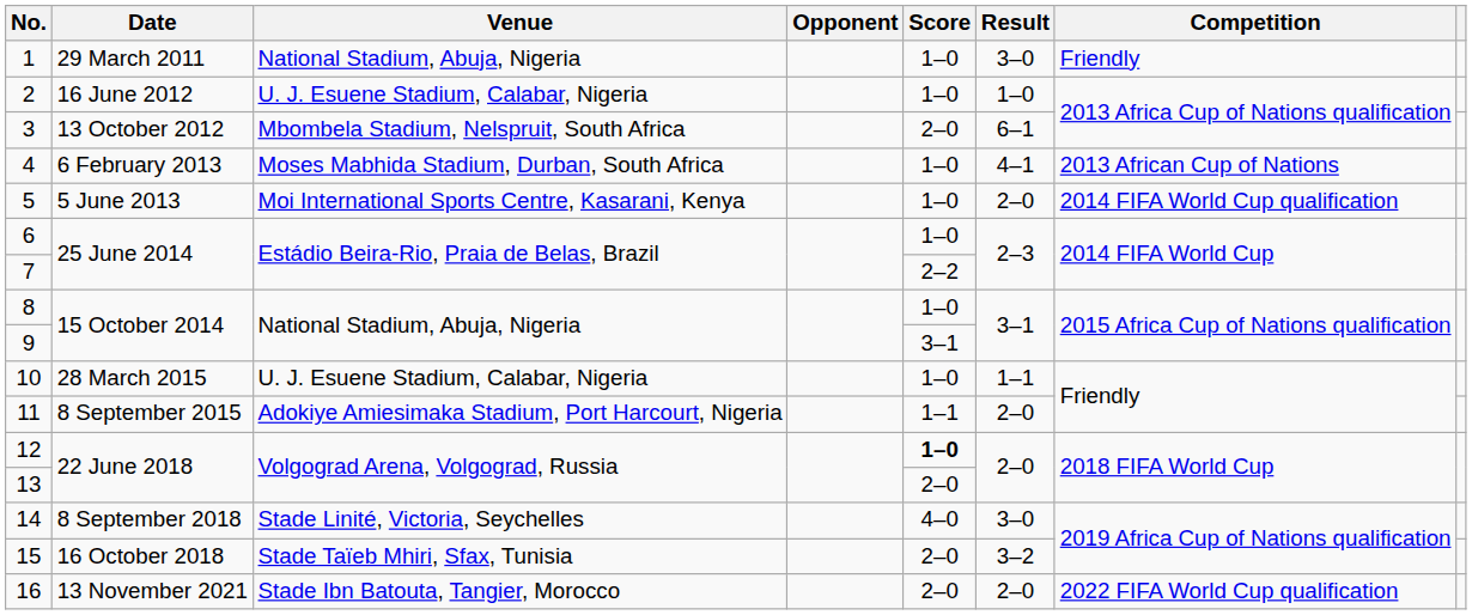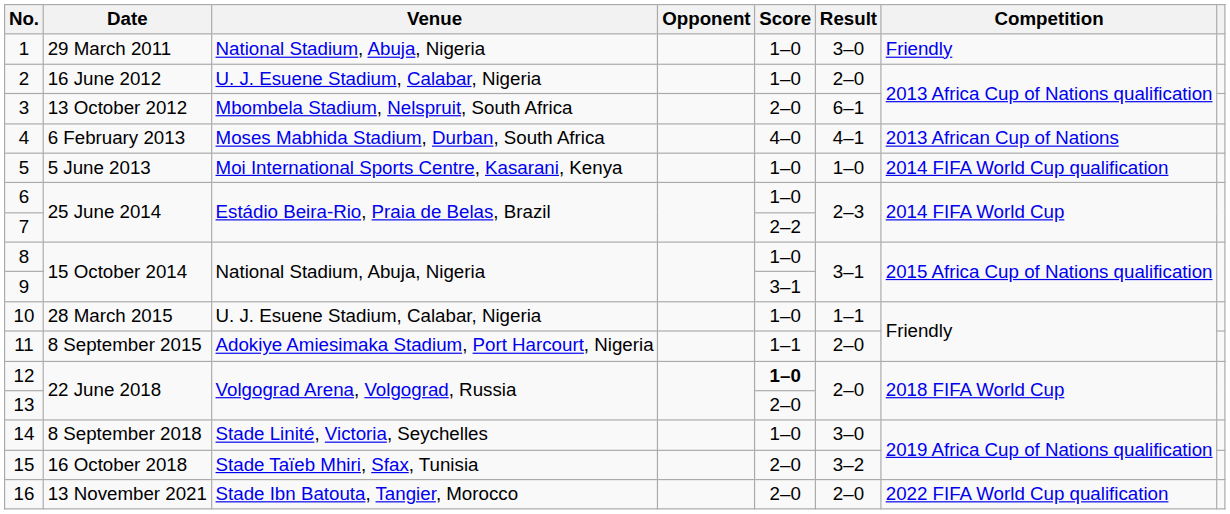2 | Result: 1–0 -> 2–0
4 | Score: 1–0 -> 4–0
5 | Result: 2–0 -> 1–0
14 | Score: 4–0 -> 1–0
